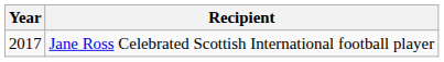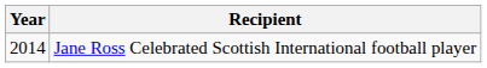Jane Ross Celebrated Scottish International football player | Year: 2017 -> 2014
